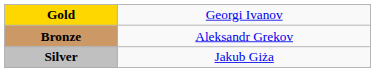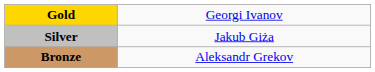rows swapped: Silver <-> Bronze
